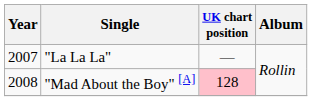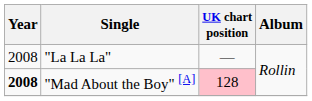"La La La" | Year: 2007 -> 2008
"Mad About the Boy" [A] | Year: normal -> bold
